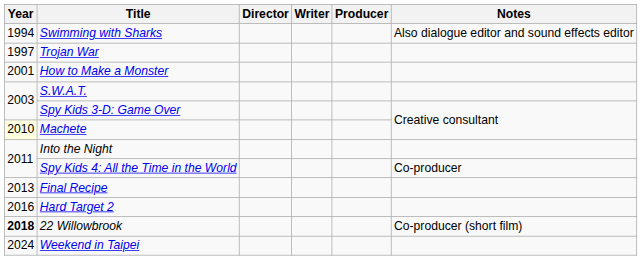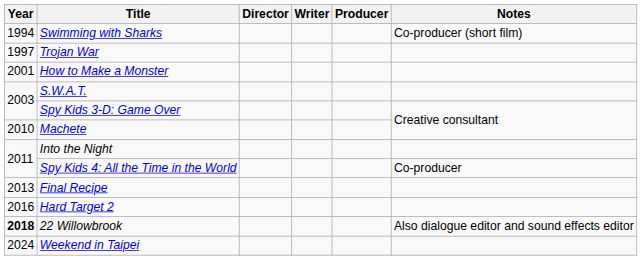Swimming with Sharks | Notes: Also dialogue editor and sound effects editor -> Co-producer (short film)
Machete | Year: lightyellow background -> no background
22 Willowbrook | Notes: Co-producer (short film) -> Also dialogue editor and sound effects editor
